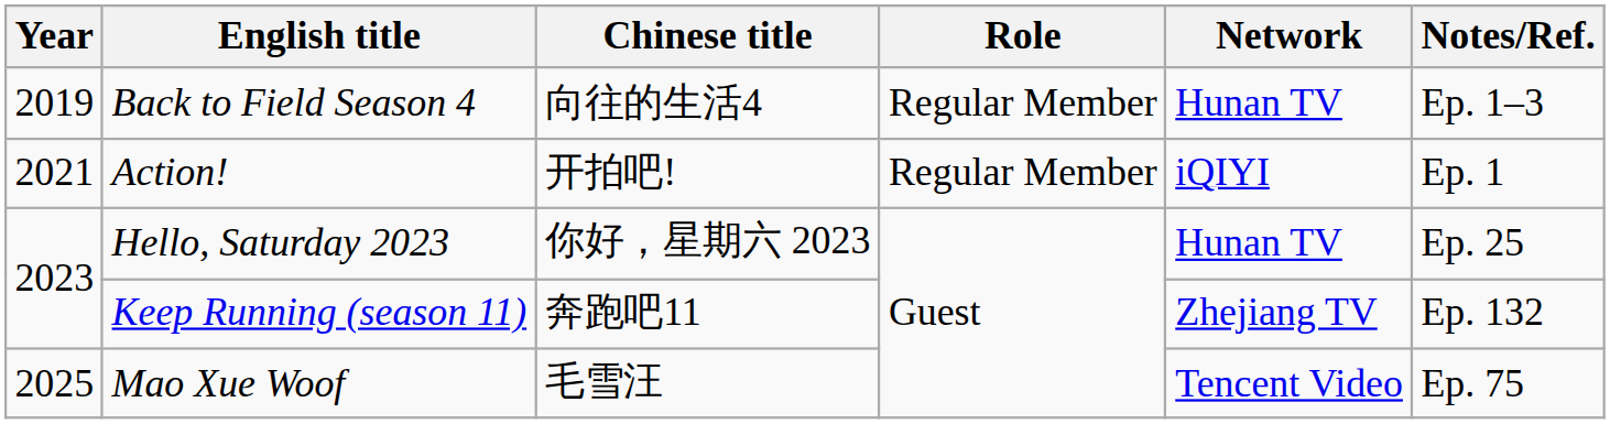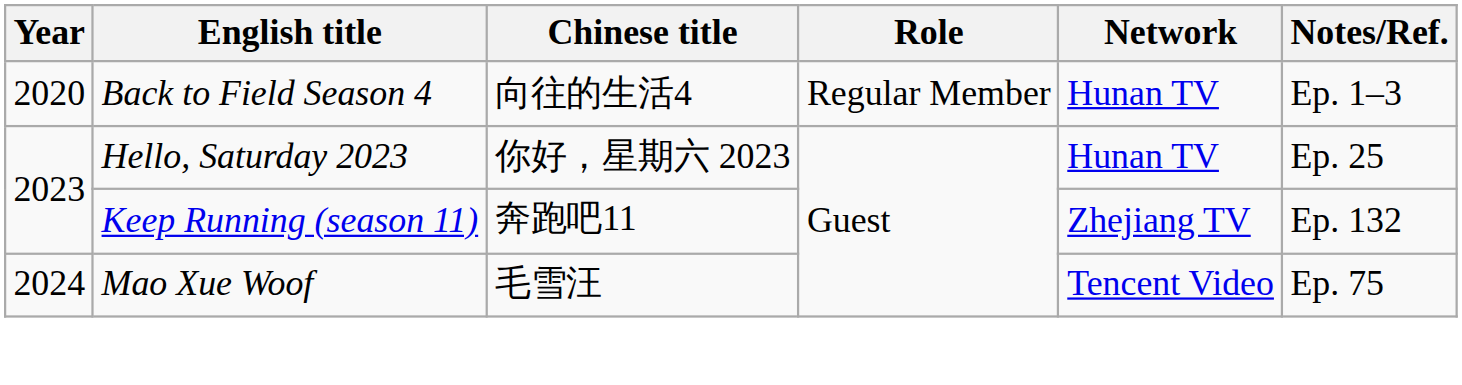Back to Field Season 4 | Year: 2019 -> 2020
- row: 2021 | Action! | 开拍吧! | Regular Member | iQIYI | Ep. 1
Mao Xue Woof | Year: 2025 -> 2024
